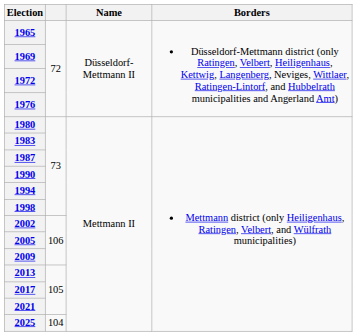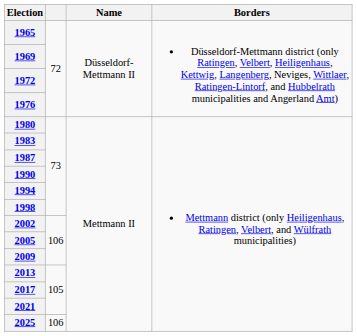2025 | column 2: 104 -> 106
